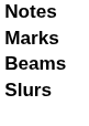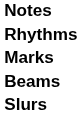+ row: Rhythms
